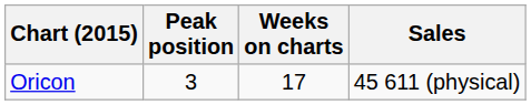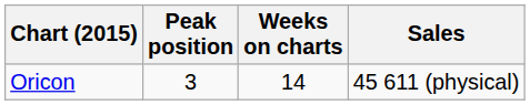Oricon | Weeks on charts: 17 -> 14
